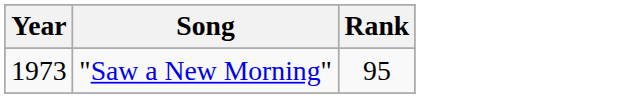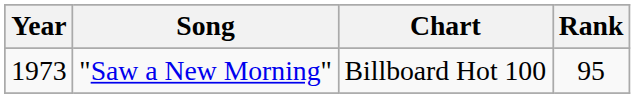+ column: Chart | Billboard Hot 100
